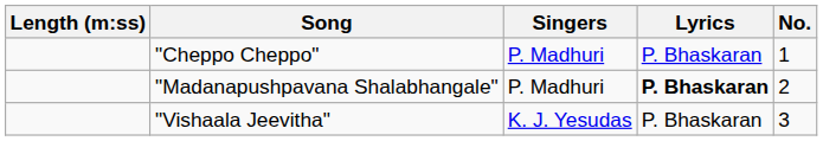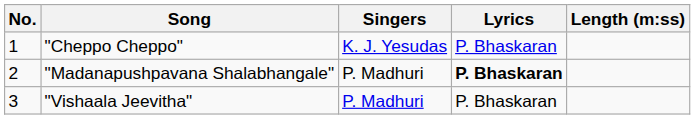columns swapped: No. <-> Length (m:ss)
"Cheppo Cheppo" | Singers: P. Madhuri -> K. J. Yesudas
"Vishaala Jeevitha" | Singers: K. J. Yesudas -> P. Madhuri
